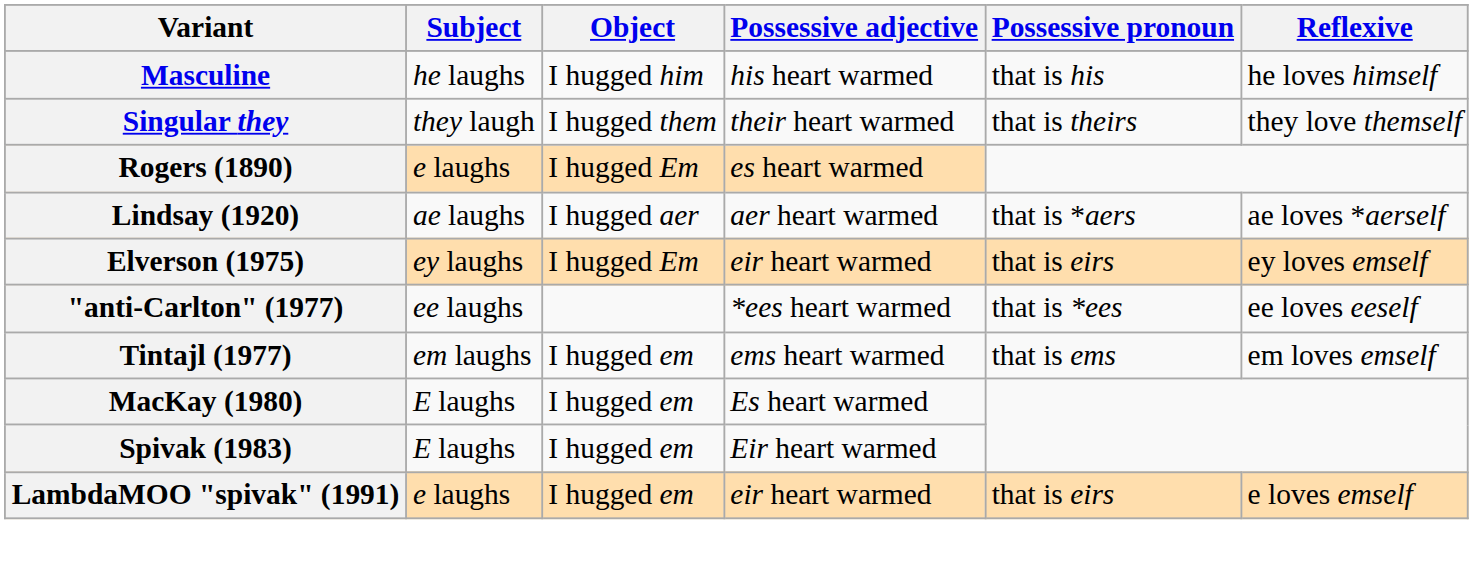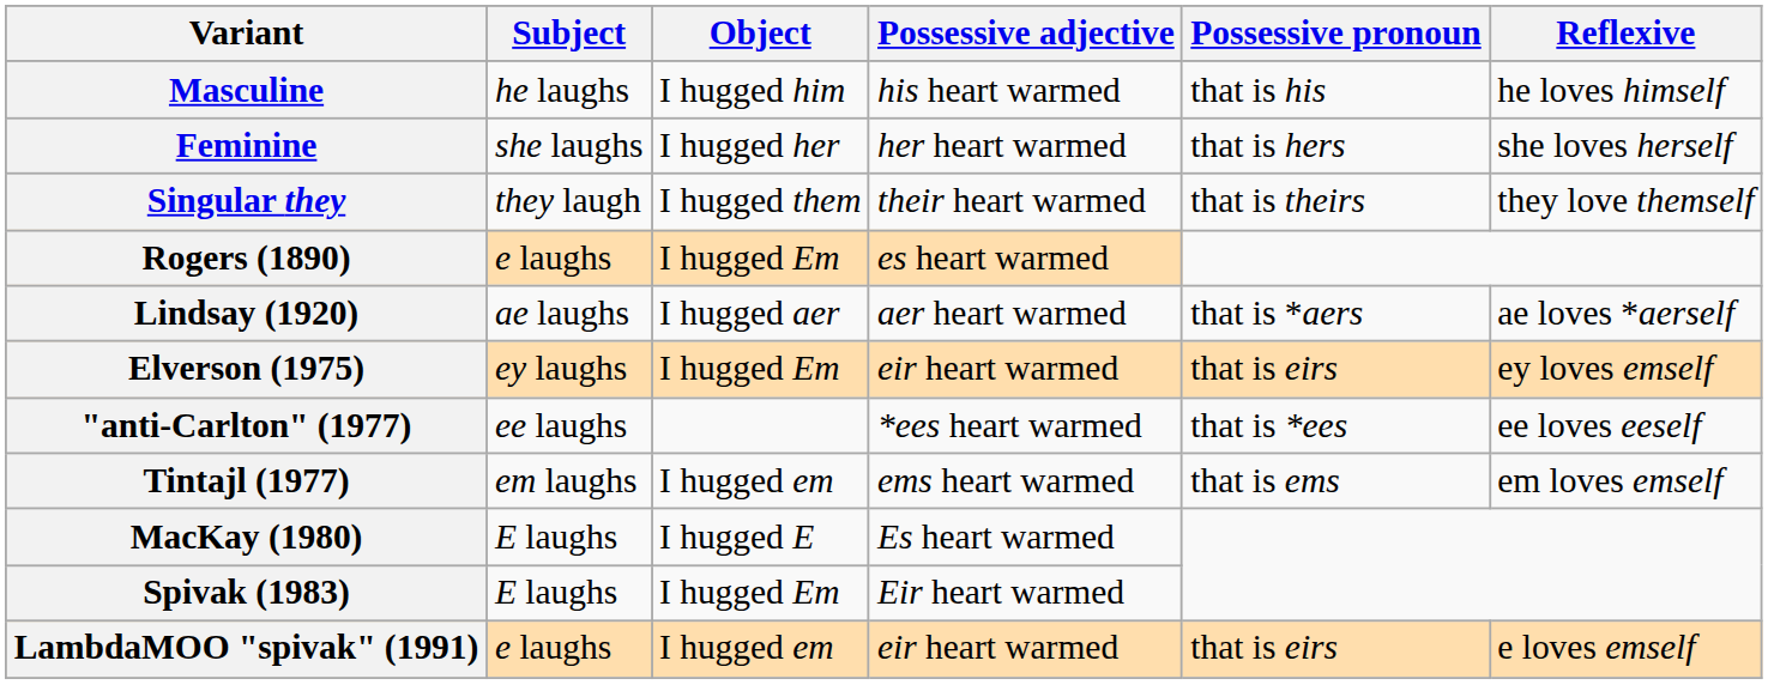+ row: Feminine | she laughs | I hugged her | her heart warmed | that is hers | she loves herself
MacKay (1980) | Object: I hugged em -> I hugged E
Spivak (1983) | Object: I hugged em -> I hugged Em
